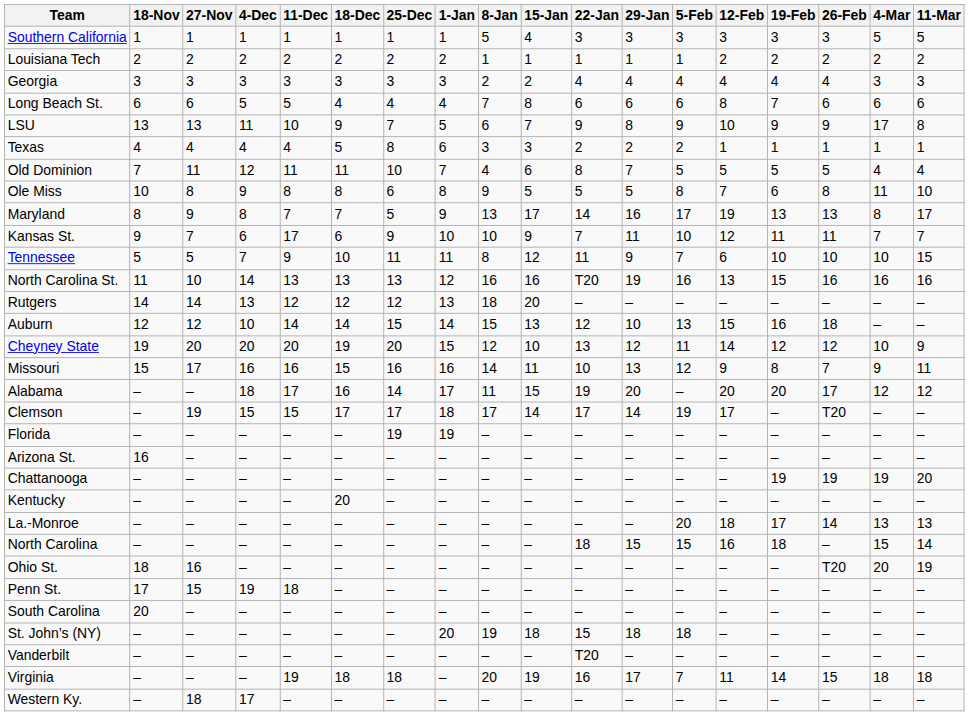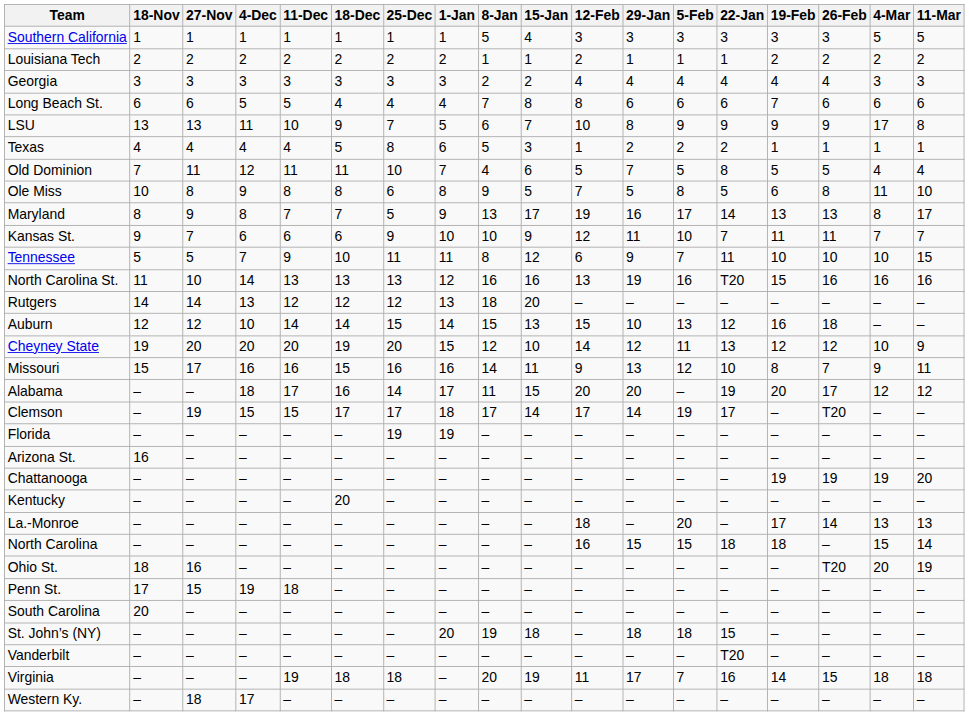columns swapped: 22-Jan <-> 12-Feb
Texas | 8-Jan: 3 -> 5
Kansas St. | 11-Dec: 17 -> 6
